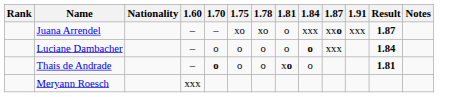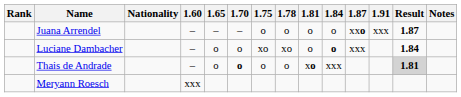+ column: 1.65 | – | o | o
Juana Arrendel | 1.75: xo -> o
Juana Arrendel | 1.78: xo -> o
Juana Arrendel | 1.84: xxx -> o
Luciane Dambacher | 1.75: o -> xo
Luciane Dambacher | 1.78: o -> xo
Thais de Andrade | 1.84: o -> xxx
Thais de Andrade | Result: no background -> lightgrey background
